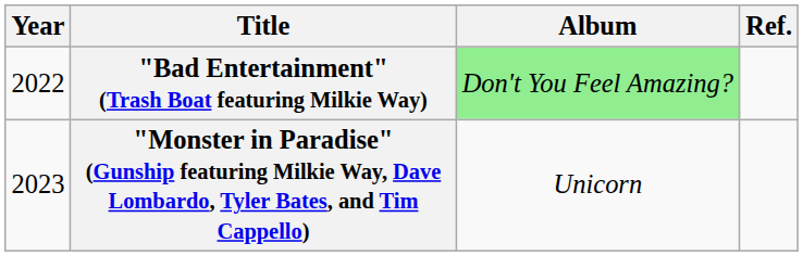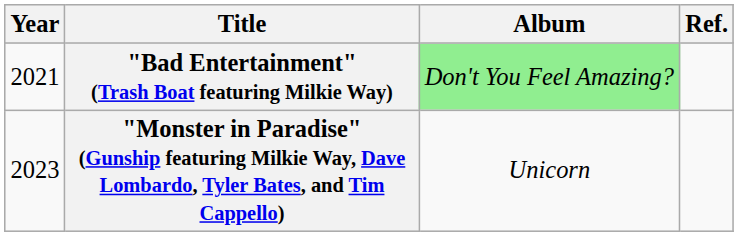"Bad Entertainment" (Trash Boat featuring Milkie Way) | Year: 2022 -> 2021
